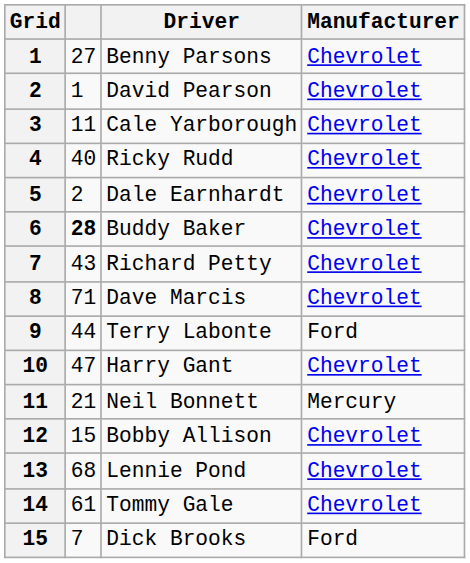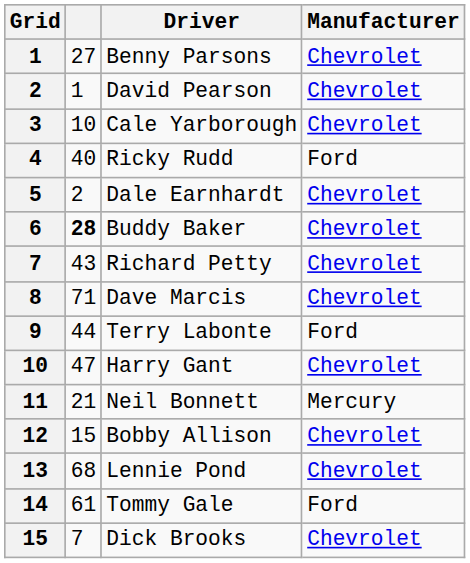Cale Yarborough | column 2: 11 -> 10
Ricky Rudd | Manufacturer: Chevrolet -> Ford
Tommy Gale | Manufacturer: Chevrolet -> Ford
Dick Brooks | Manufacturer: Ford -> Chevrolet
